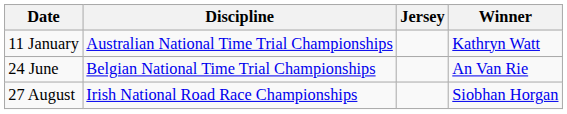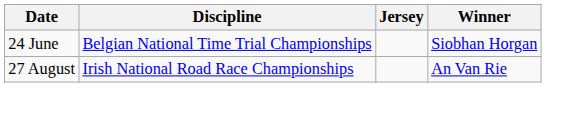- row: 11 January | Australian National Time Trial Championships | Kathryn Watt
24 June | Winner: An Van Rie -> Siobhan Horgan
27 August | Winner: Siobhan Horgan -> An Van Rie
